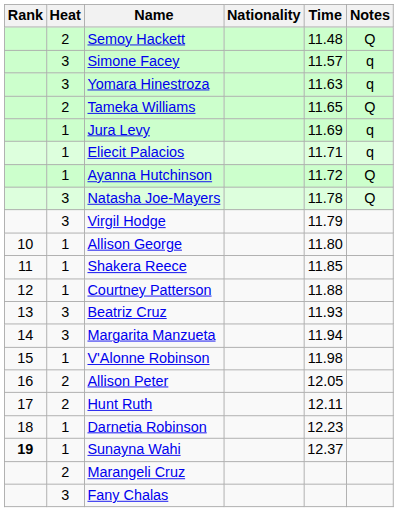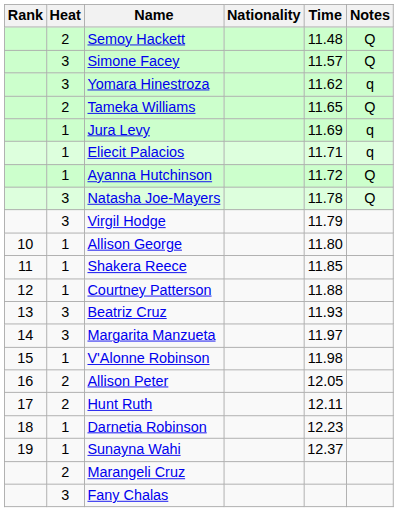Simone Facey | Notes: q -> Q
Yomara Hinestroza | Time: 11.63 -> 11.62
Margarita Manzueta | Time: 11.94 -> 11.97
Sunayna Wahi | Rank: bold -> normal
